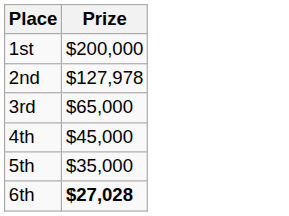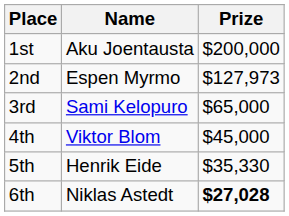+ column: Name | Aku Joentausta | Espen Myrmo | Sami Kelopuro | Viktor Blom | Henrik Eide | Niklas Astedt
2nd | Prize: $127,978 -> $127,973
5th | Prize: $35,000 -> $35,330
